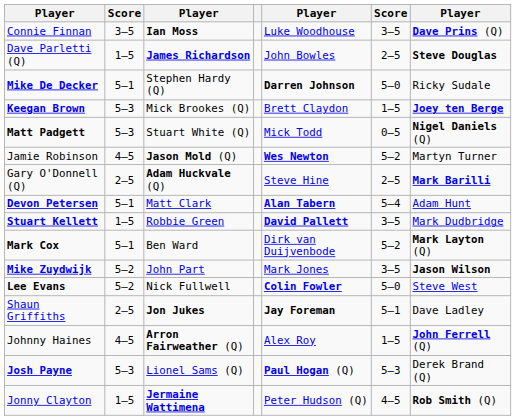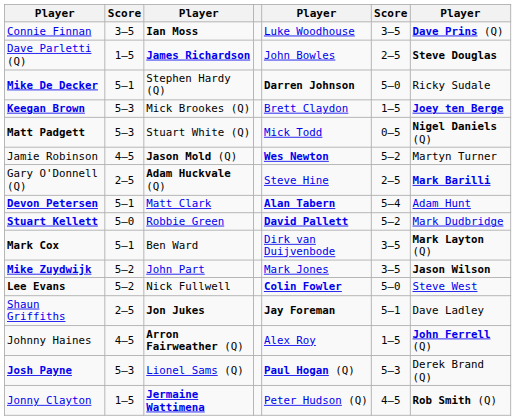Stuart Kellett | column 2: 1–5 -> 5–0
Stuart Kellett | column 6: 3–5 -> 5–2
Mark Cox | column 6: 5–2 -> 3–5
